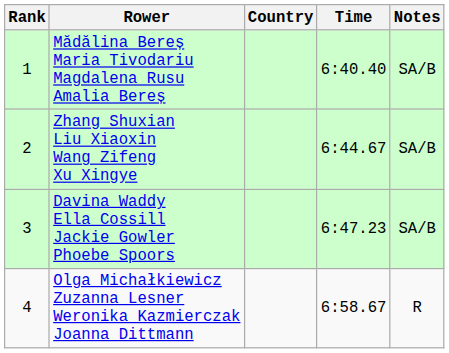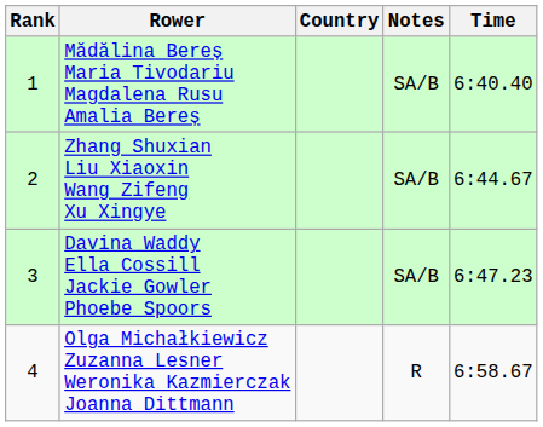columns swapped: Time <-> Notes
